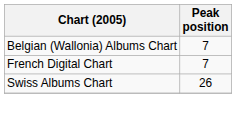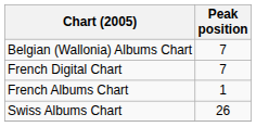+ row: French Albums Chart | 1
